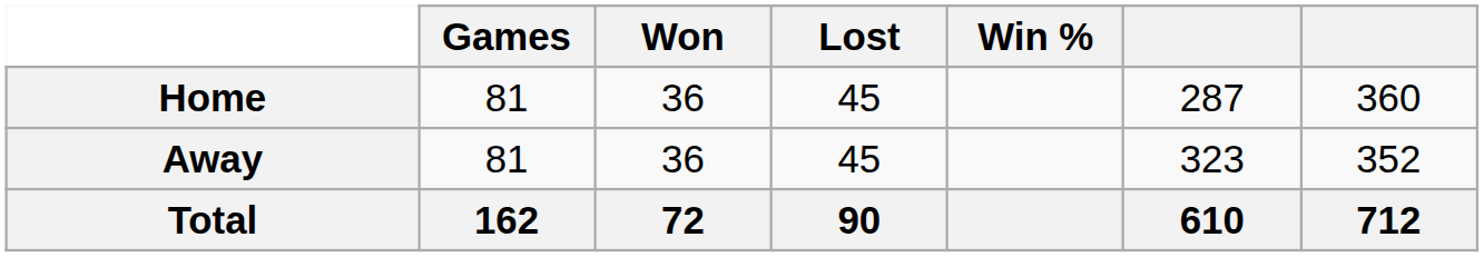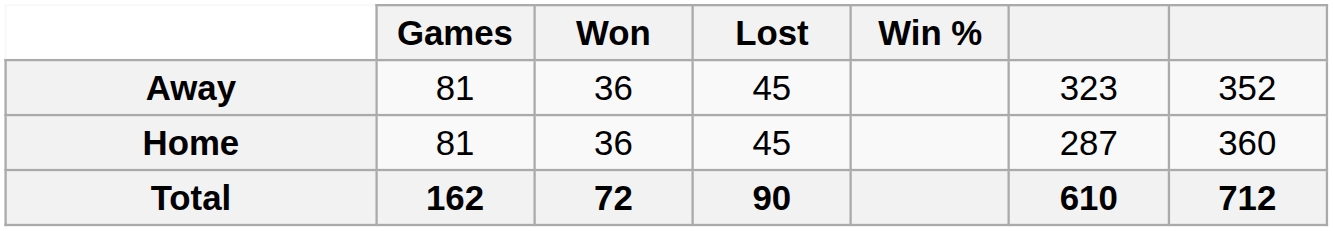rows swapped: Home <-> Away
